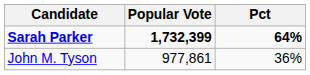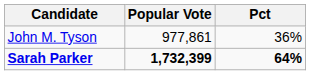rows swapped: Sarah Parker <-> John M. Tyson
